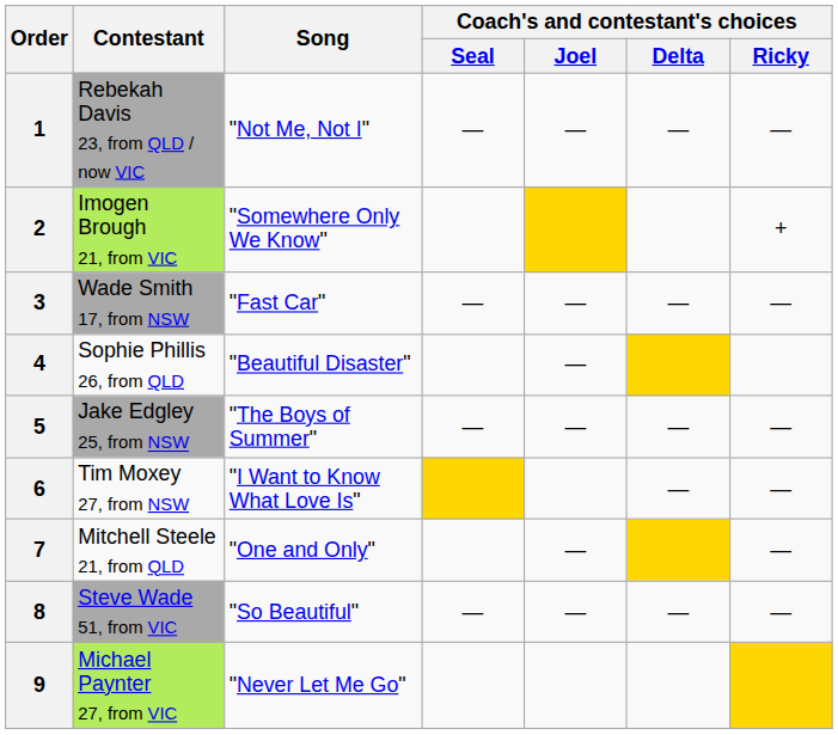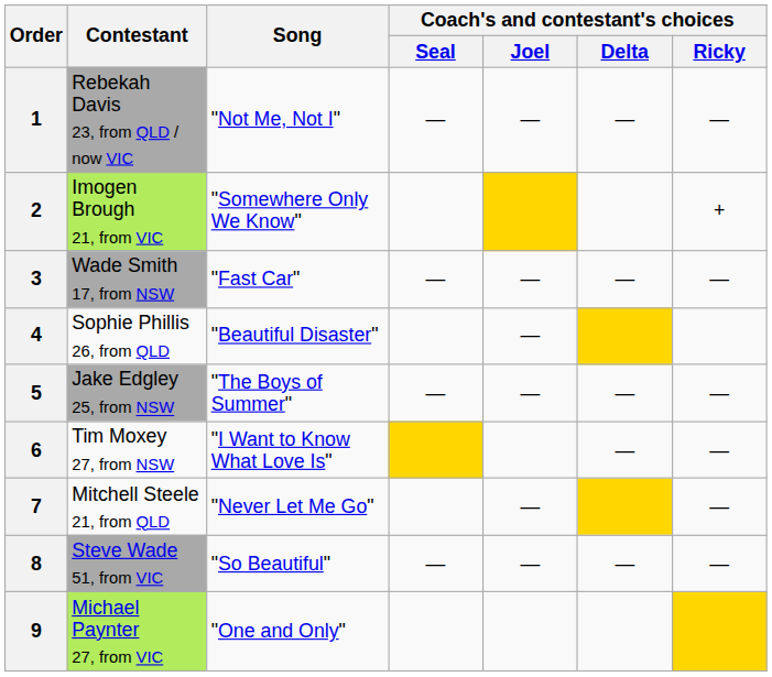7 | Song: "One and Only" -> "Never Let Me Go"
9 | Song: "Never Let Me Go" -> "One and Only"
